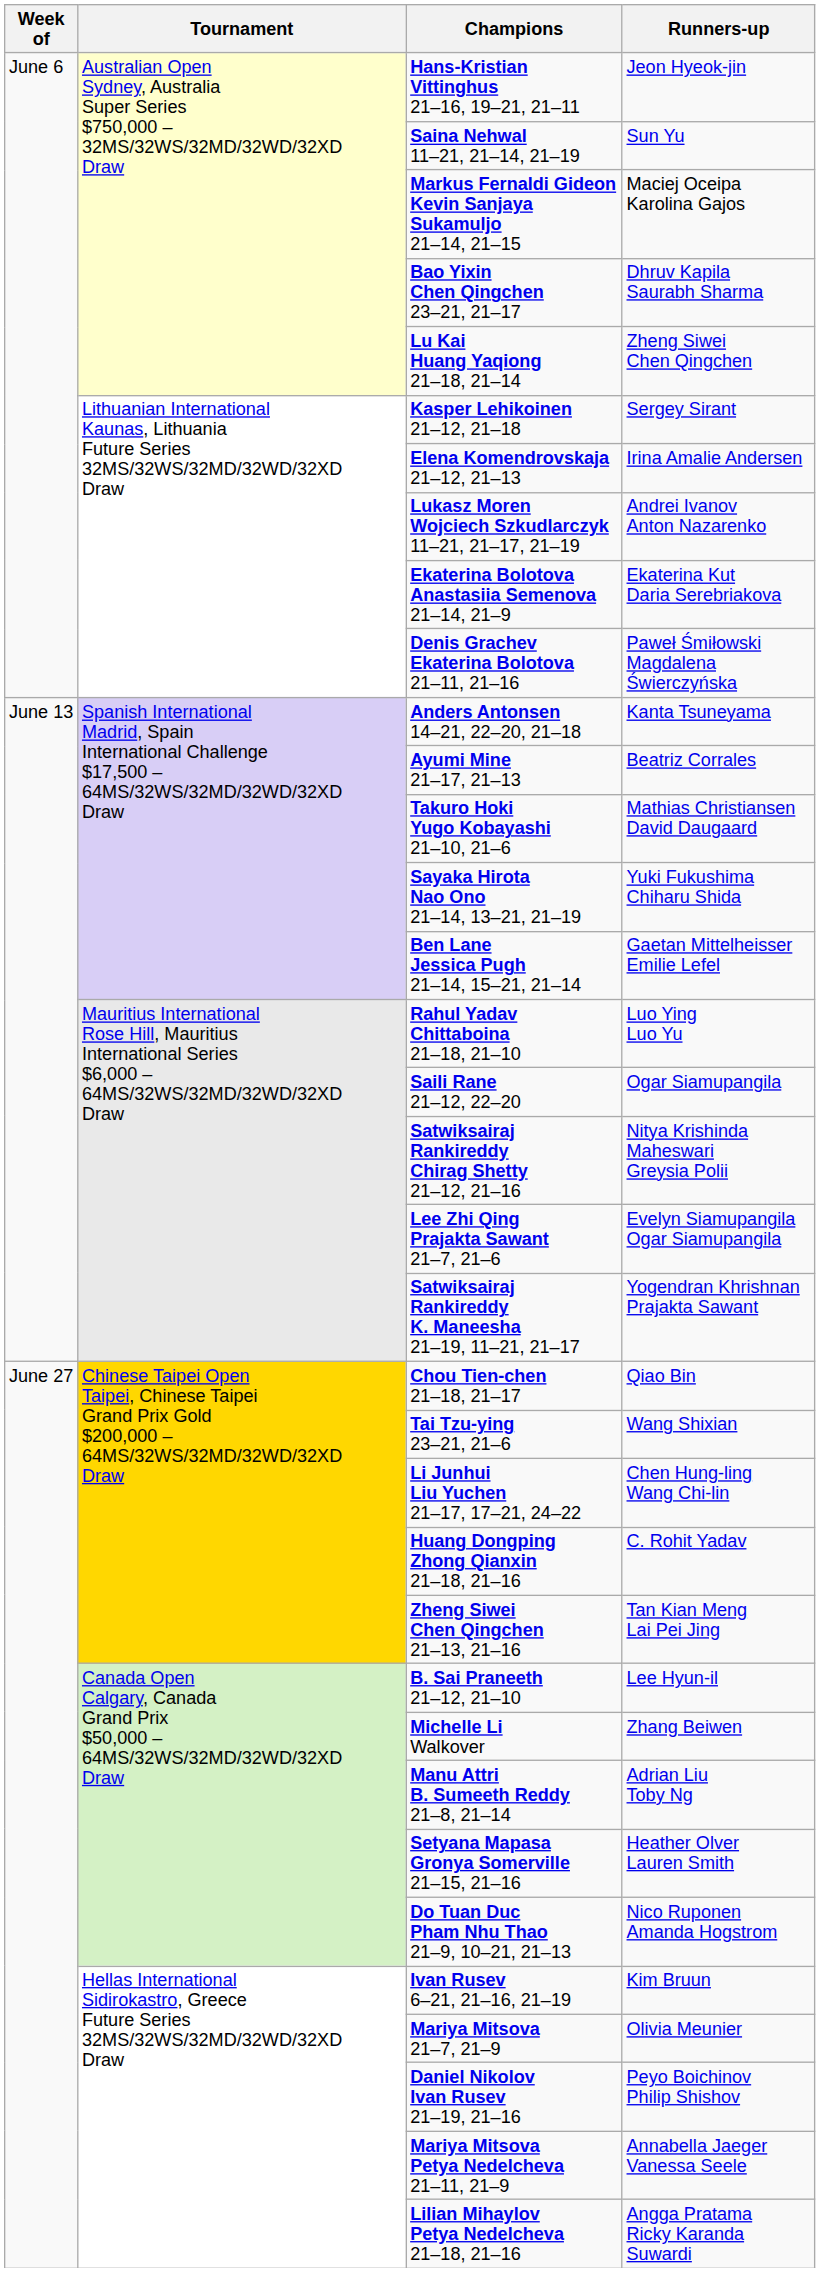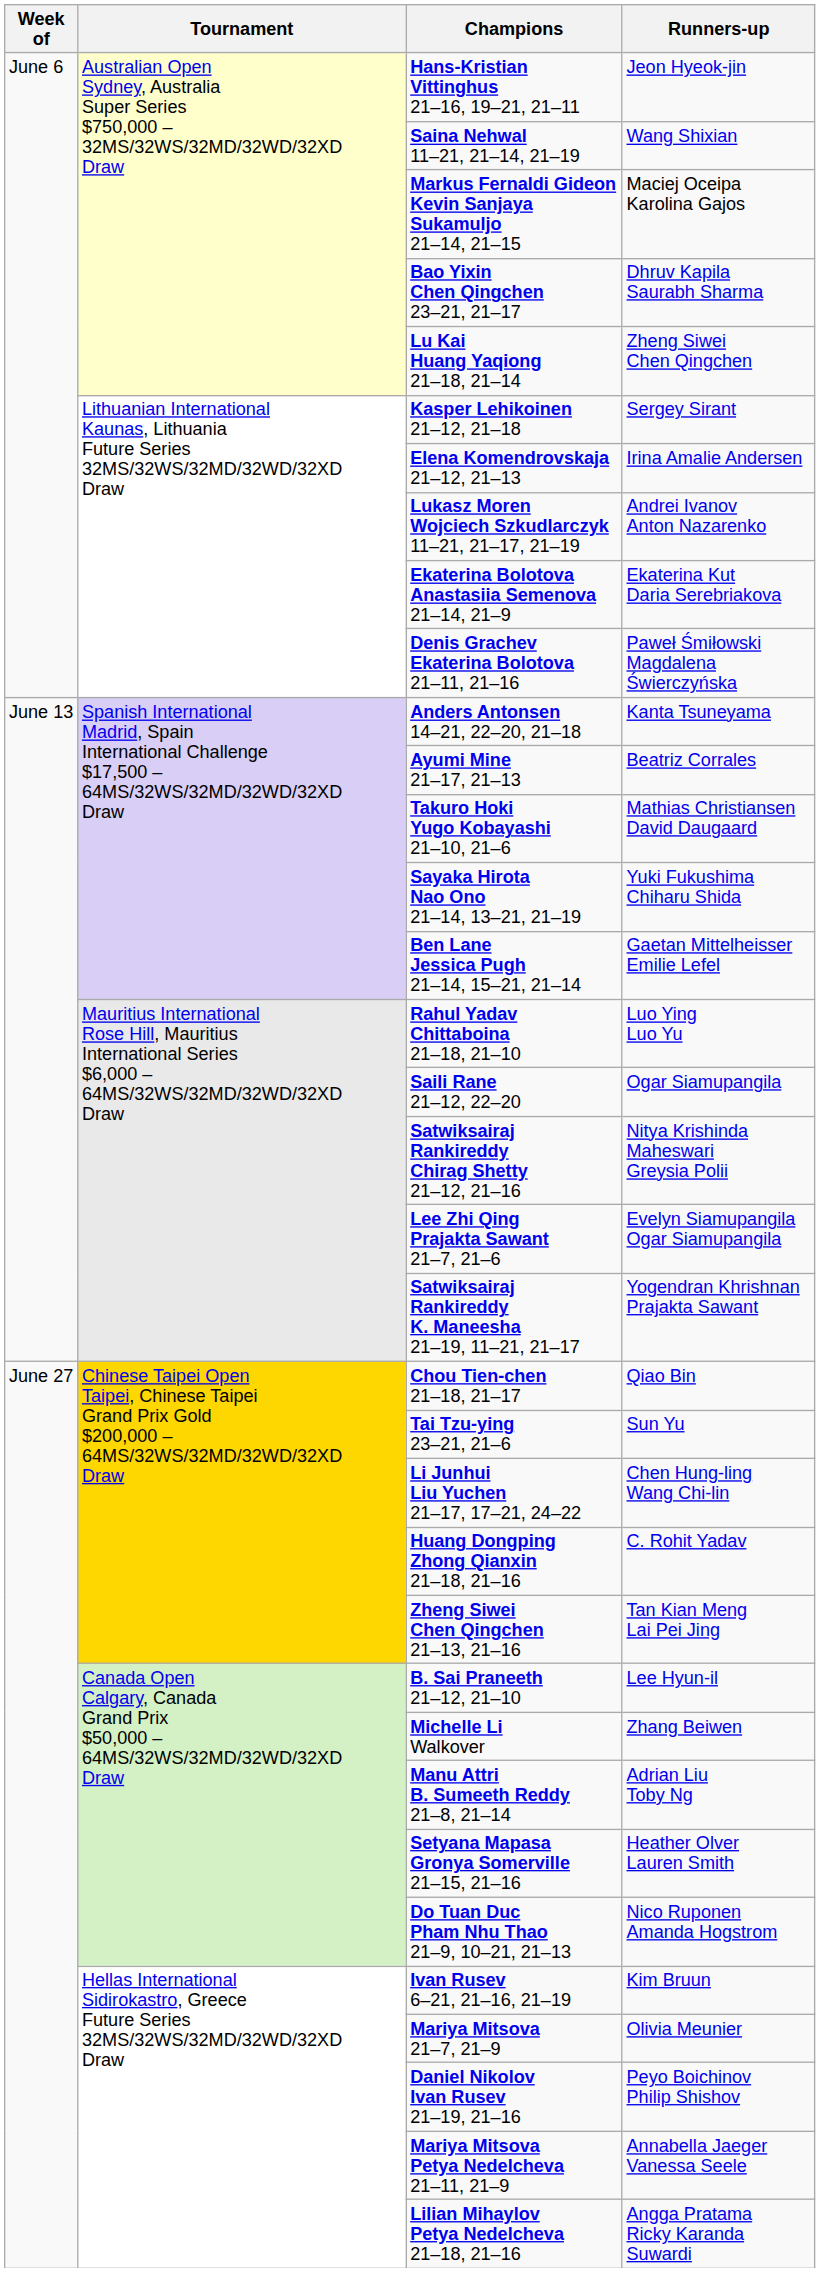Saina Nehwal 11–21, 21–14, 21–19 | Runners-up: Sun Yu -> Wang Shixian
Tai Tzu-ying 23–21, 21–6 | Runners-up: Wang Shixian -> Sun Yu
